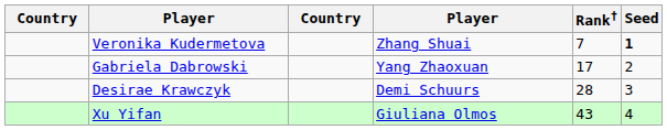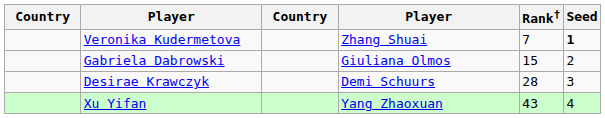Gabriela Dabrowski | column 4: Yang Zhaoxuan -> Giuliana Olmos
Gabriela Dabrowski | Rank†: 17 -> 15
Xu Yifan | column 4: Giuliana Olmos -> Yang Zhaoxuan
